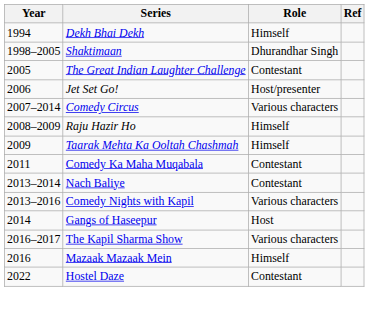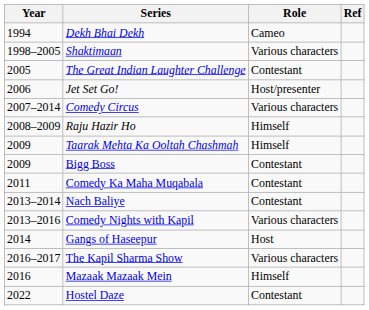Dekh Bhai Dekh | Role: Himself -> Cameo
Shaktimaan | Role: Dhurandhar Singh -> Various characters
+ row: 2009 | Bigg Boss | Contestant
